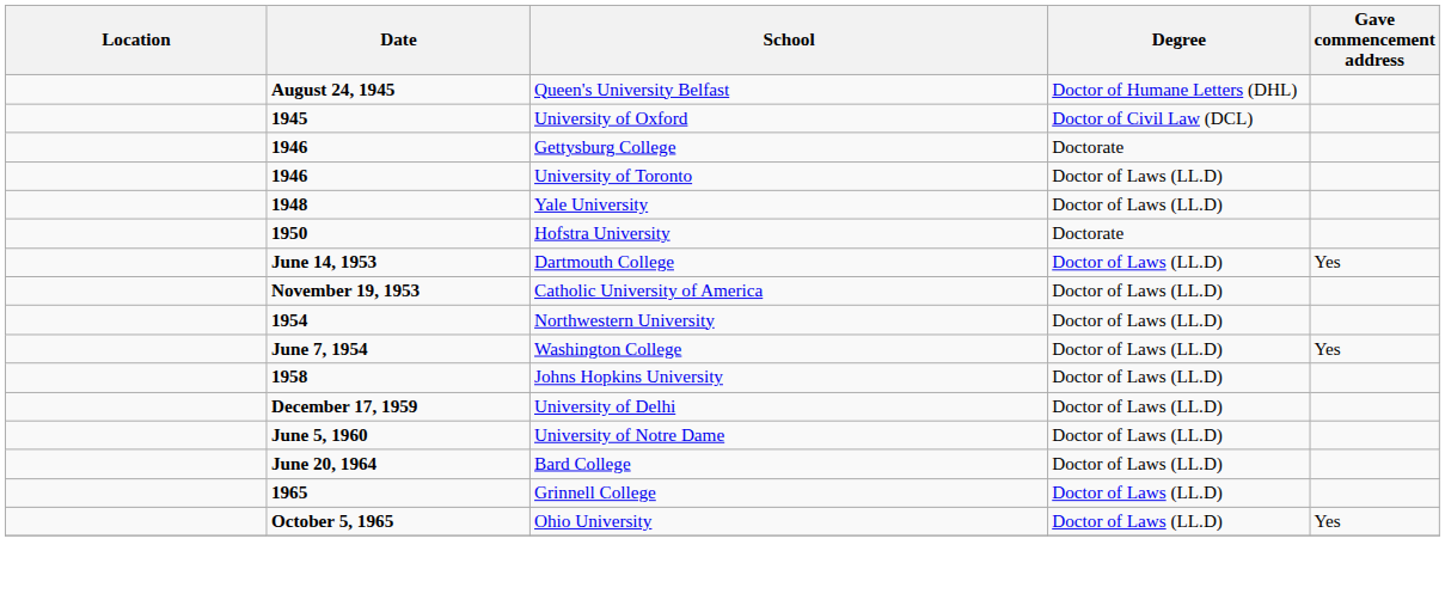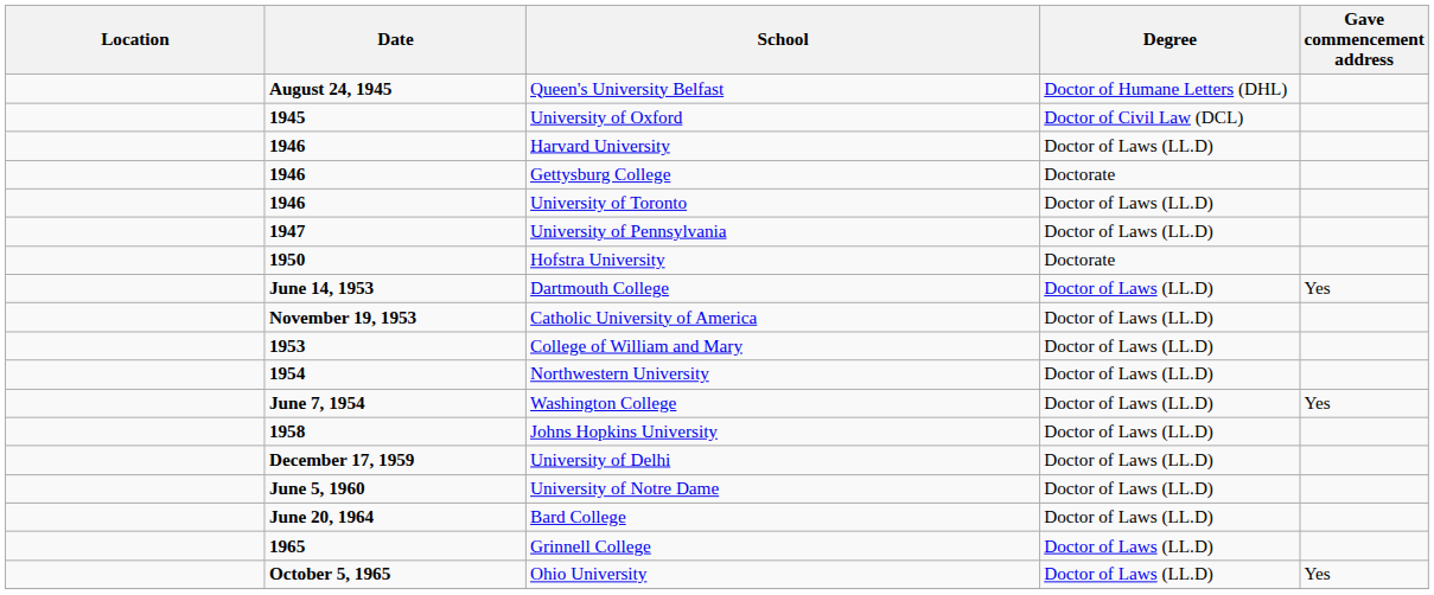+ row: 1946 | Harvard University | Doctor of Laws (LL.D)
+ row: 1947 | University of Pennsylvania | Doctor of Laws (LL.D)
- row: 1948 | Yale University | Doctor of Laws (LL.D)
+ row: 1953 | College of William and Mary | Doctor of Laws (LL.D)
